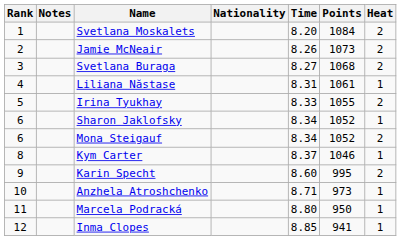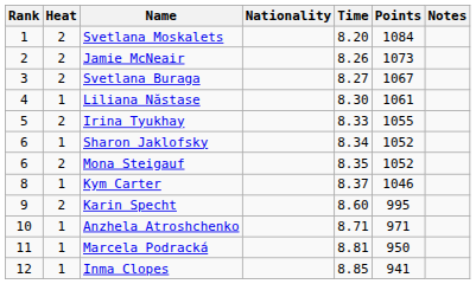columns swapped: Heat <-> Notes
Svetlana Buraga | Points: 1068 -> 1067
Liliana Năstase | Time: 8.31 -> 8.30
Mona Steigauf | Time: 8.34 -> 8.35
Anzhela Atroshchenko | Points: 973 -> 971
Marcela Podracká | Time: 8.80 -> 8.81
